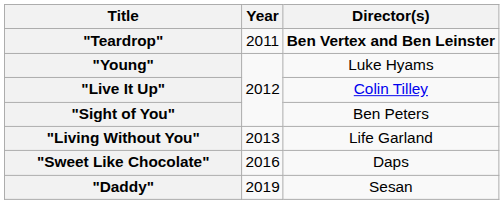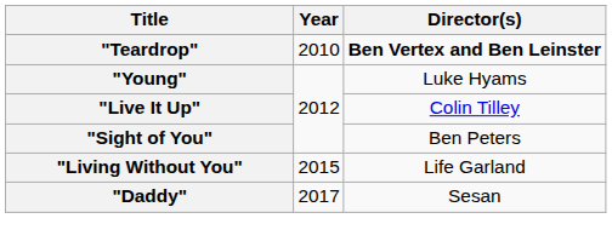"Teardrop" | Year: 2011 -> 2010
"Living Without You" | Year: 2013 -> 2015
- row: "Sweet Like Chocolate" | 2016 | Daps
"Daddy" | Year: 2019 -> 2017
